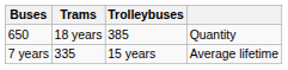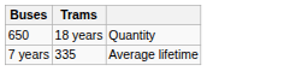- column: Trolleybuses | 385 | 15 years
